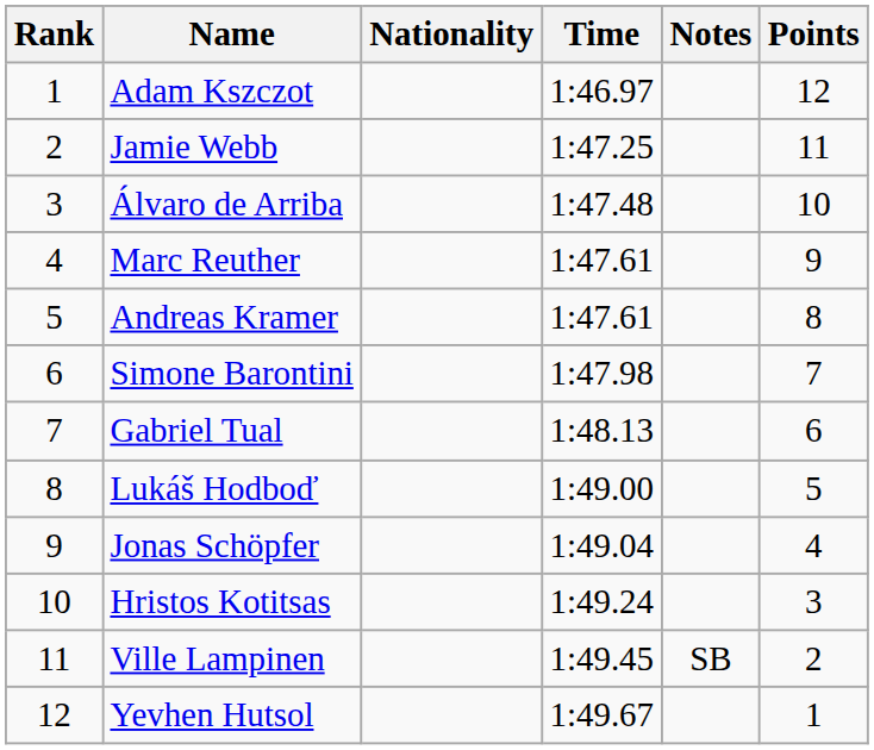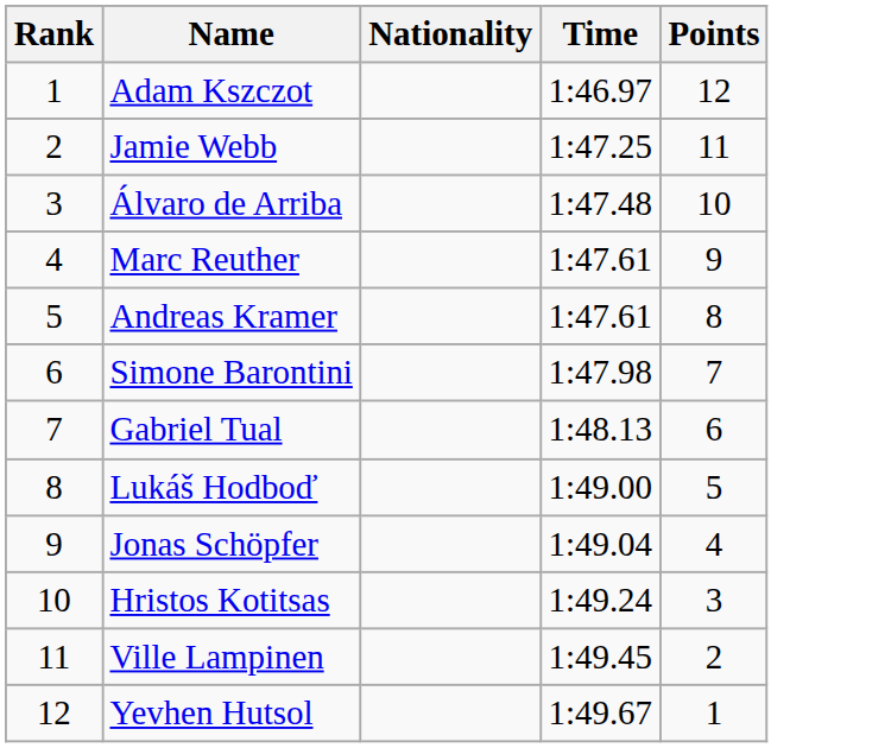- column: Notes | SB
